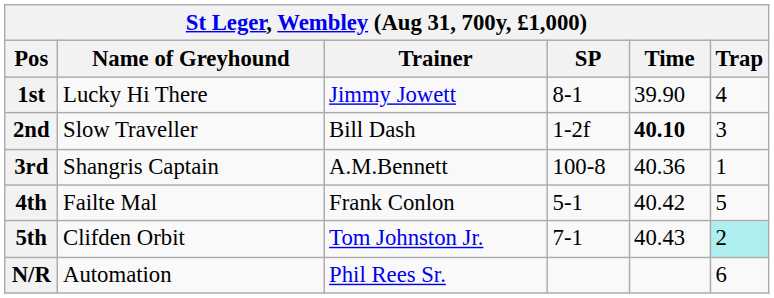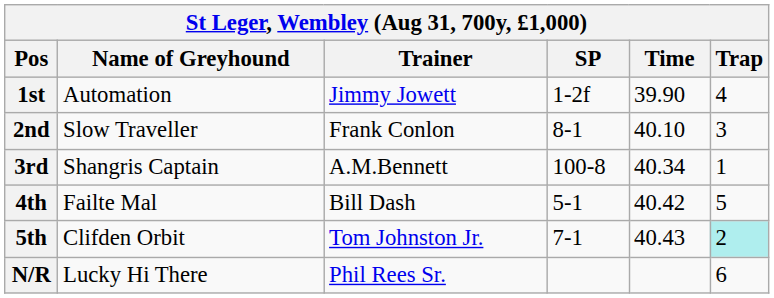1st | Name of Greyhound: Lucky Hi There -> Automation
1st | SP: 8-1 -> 1-2f
2nd | Trainer: Bill Dash -> Frank Conlon
2nd | SP: 1-2f -> 8-1
2nd | Time: bold -> normal
3rd | Time: 40.36 -> 40.34
4th | Trainer: Frank Conlon -> Bill Dash
N/R | Name of Greyhound: Automation -> Lucky Hi There
